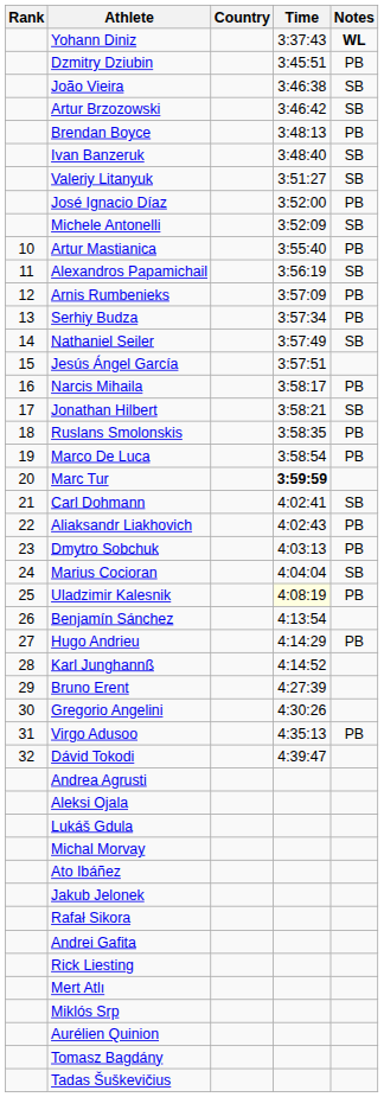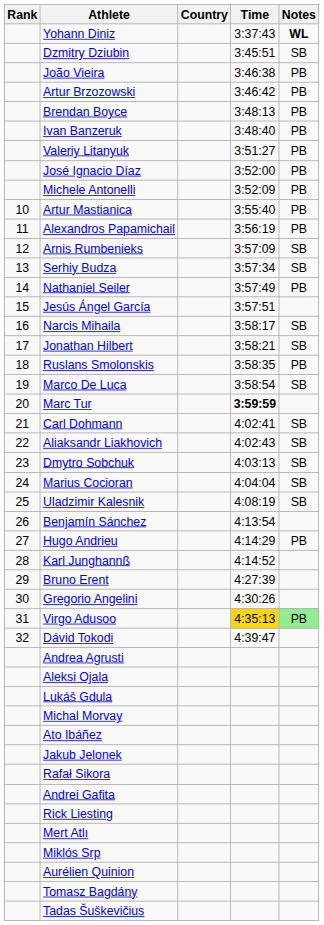Dzmitry Dziubin | Notes: PB -> SB
João Vieira | Notes: SB -> PB
Artur Brzozowski | Notes: SB -> PB
Ivan Banzeruk | Notes: SB -> PB
Valeriy Litanyuk | Notes: SB -> PB
Michele Antonelli | Notes: SB -> PB
Alexandros Papamichail | Notes: SB -> PB
Arnis Rumbenieks | Notes: PB -> SB
Serhiy Budza | Notes: PB -> SB
Nathaniel Seiler | Notes: SB -> PB
Narcis Mihaila | Notes: PB -> SB
Marco De Luca | Notes: PB -> SB
Aliaksandr Liakhovich | Notes: PB -> SB
Dmytro Sobchuk | Notes: PB -> SB
Uladzimir Kalesnik | Time: lightyellow background -> no background
Uladzimir Kalesnik | Notes: PB -> SB
Virgo Adusoo | Time: no background -> gold background
Virgo Adusoo | Notes: no background -> lightgreen background
